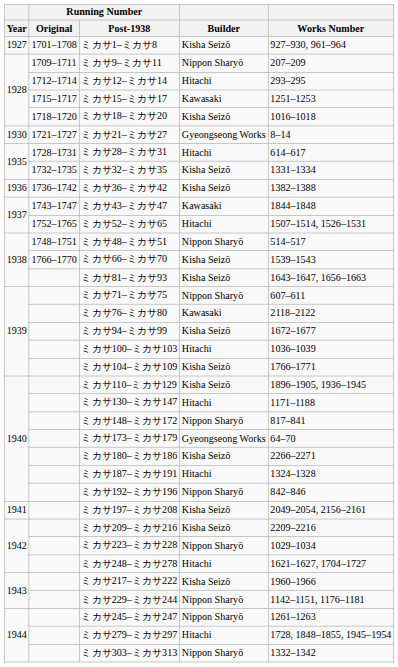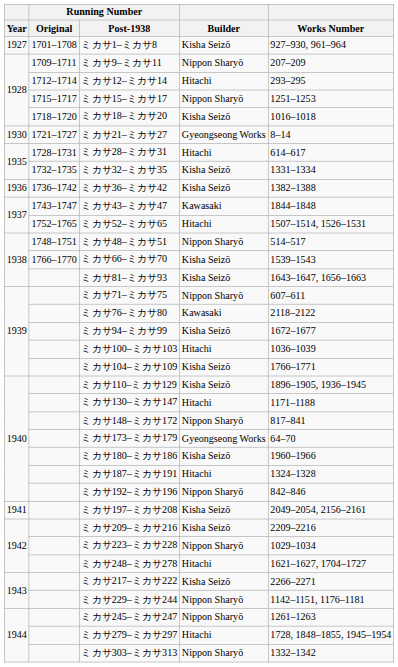ミカサ15–ミカサ17 | Builder: Kawasaki -> Nippon Sharyō
ミカサ180–ミカサ186 | Works Number: 2266–2271 -> 1960–1966
ミカサ217–ミカサ222 | Works Number: 1960–1966 -> 2266–2271
